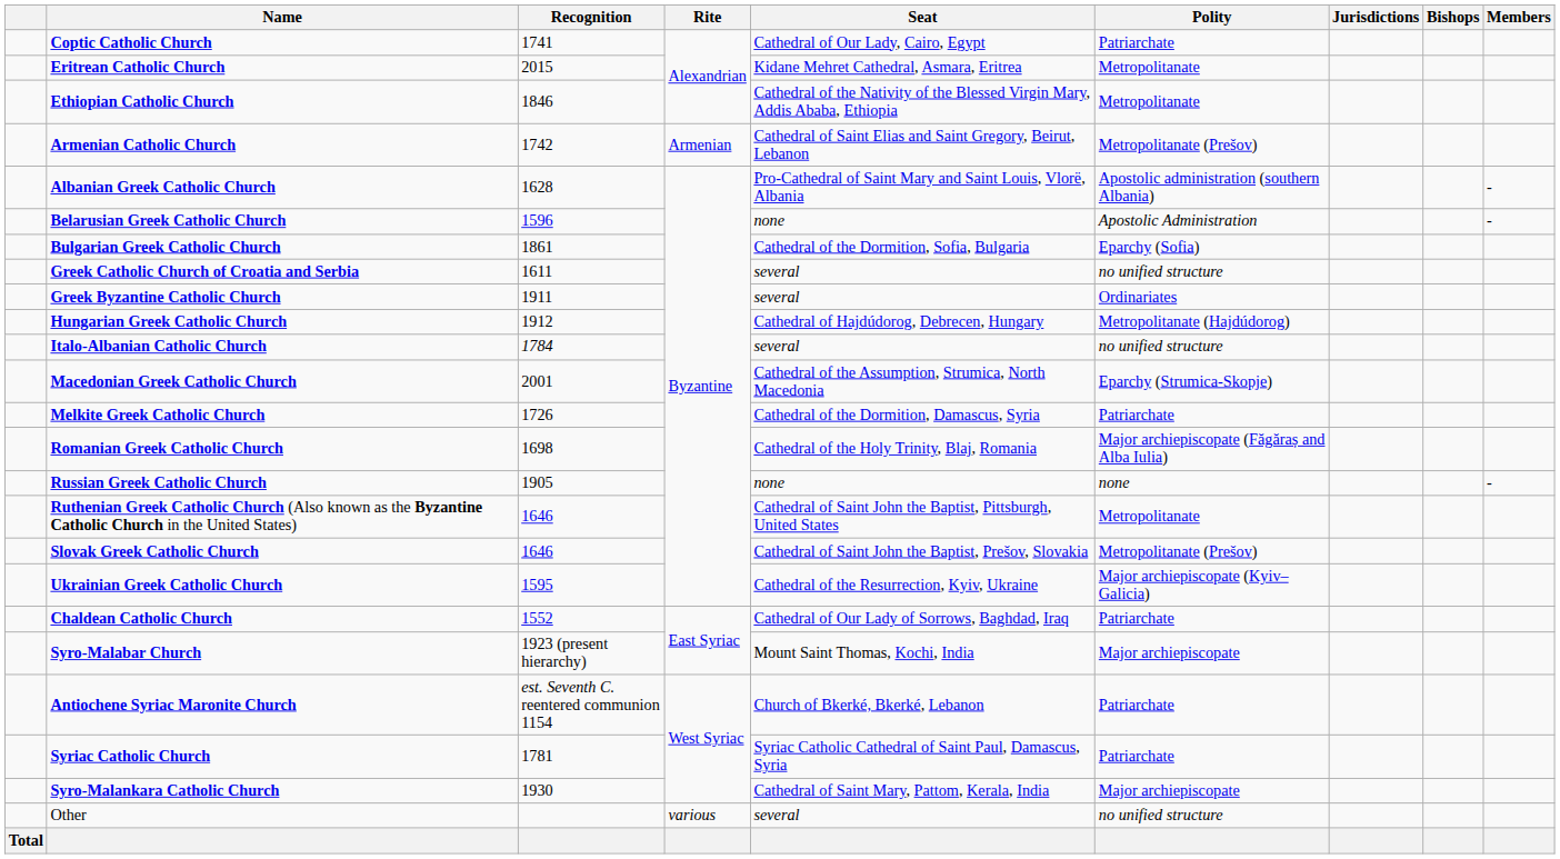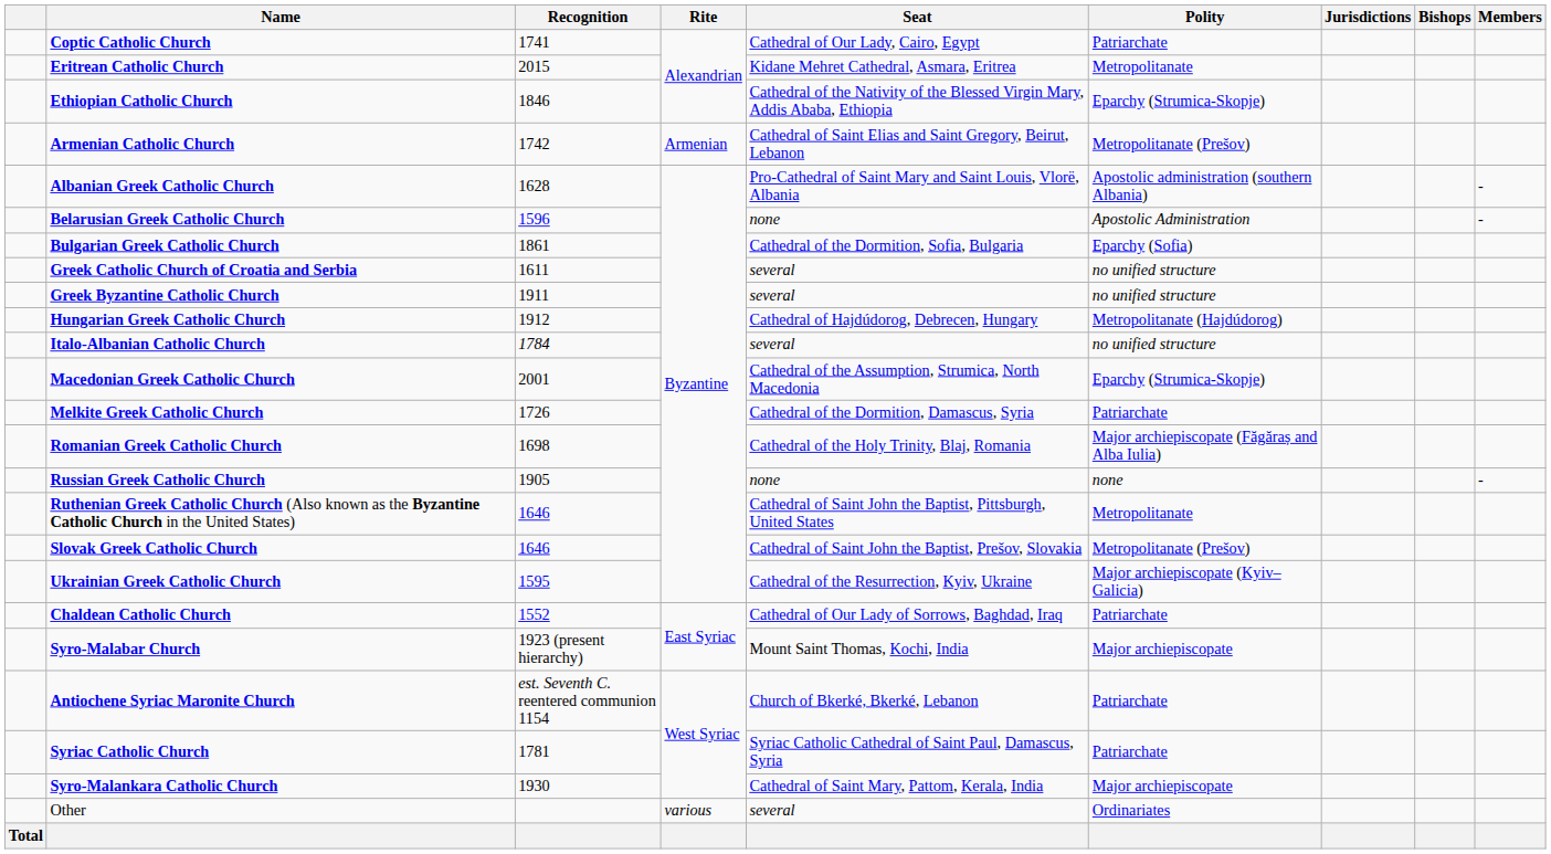Ethiopian Catholic Church | Polity: Metropolitanate -> Eparchy (Strumica-Skopje)
Greek Byzantine Catholic Church | Polity: Ordinariates -> no unified structure
Other | Polity: no unified structure -> Ordinariates
